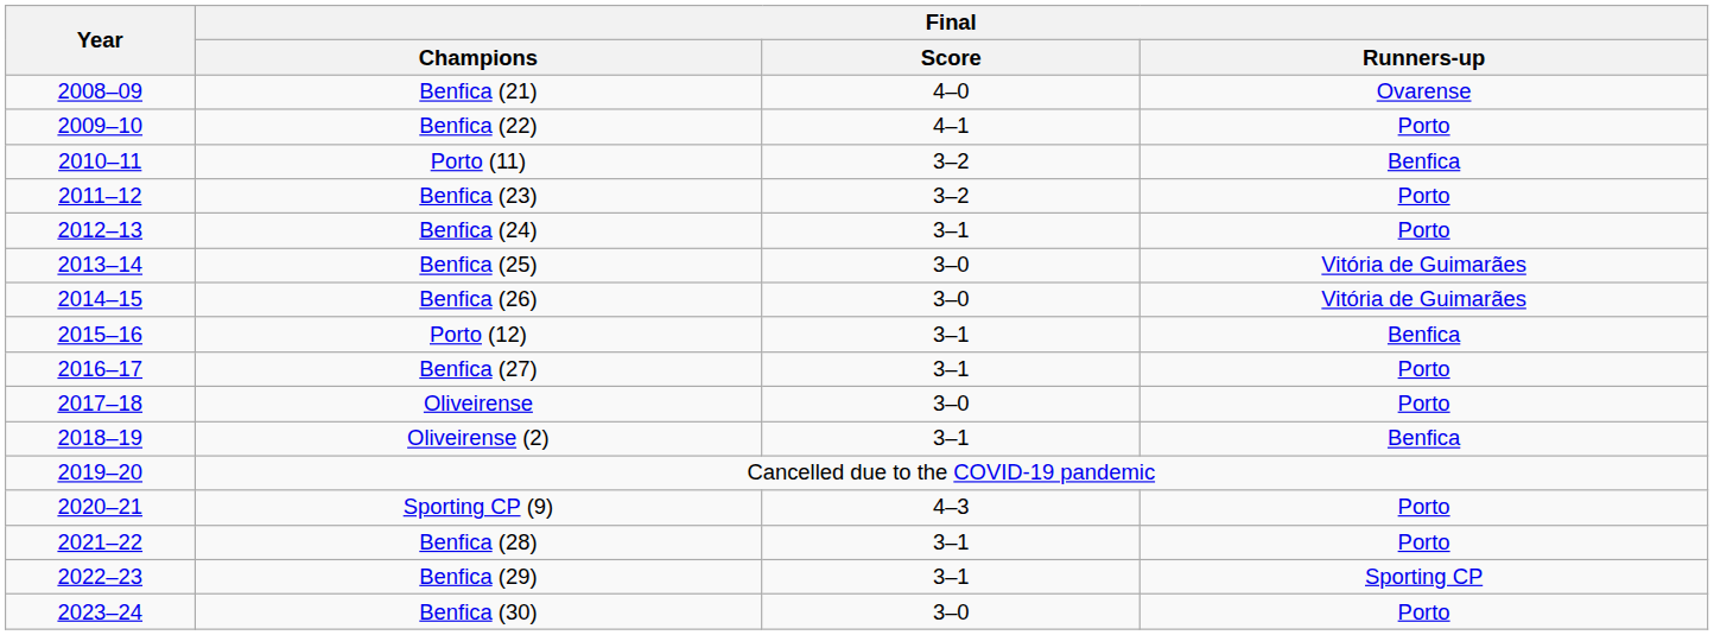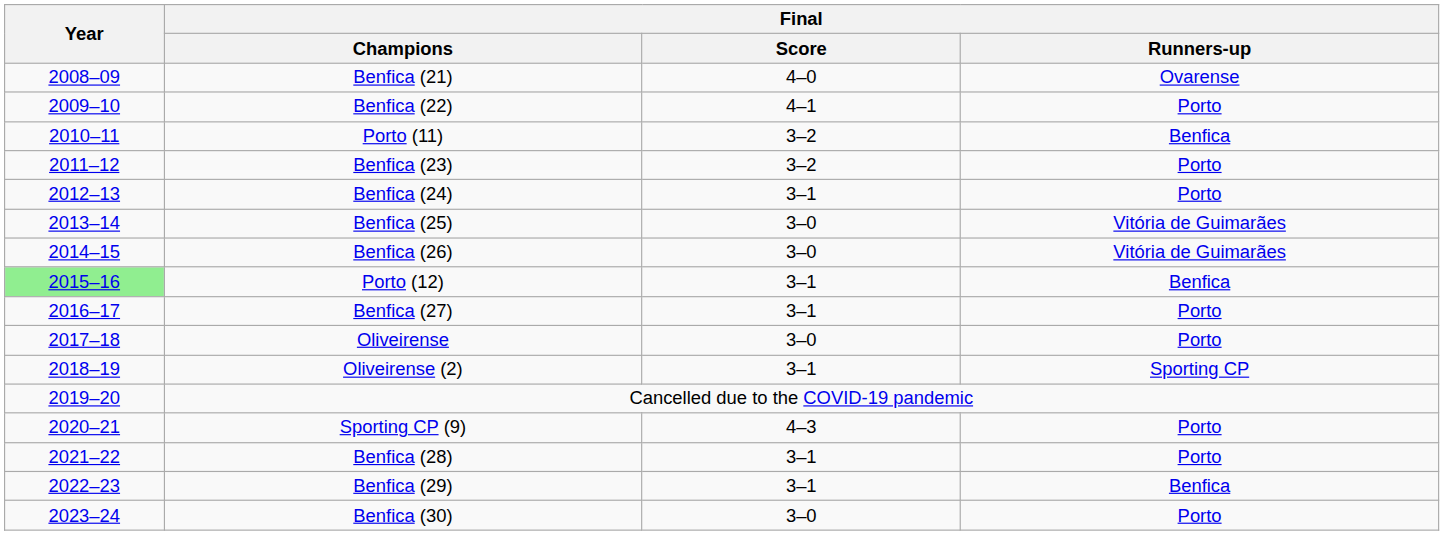Porto (12) | Year: no background -> lightgreen background
Oliveirense (2) | Final / Runners-up: Benfica -> Sporting CP
Benfica (29) | Final / Runners-up: Sporting CP -> Benfica
